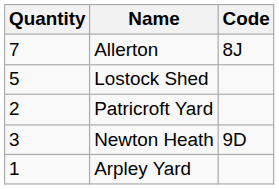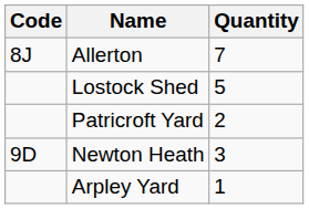columns swapped: Code <-> Quantity
